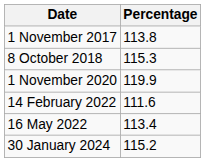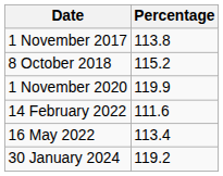8 October 2018 | Percentage: 115.3 -> 115.2
30 January 2024 | Percentage: 115.2 -> 119.2
